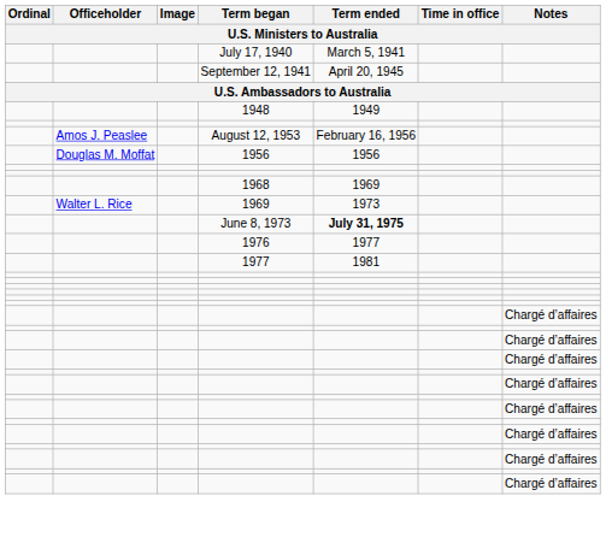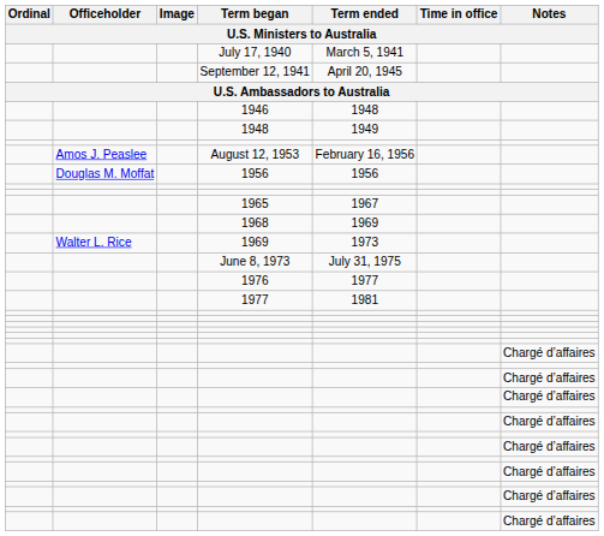+ row: 1946 | 1948
+ row: 1965 | 1967
June 8, 1973 | Term ended: bold -> normal
